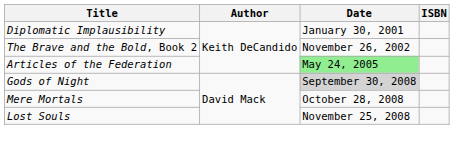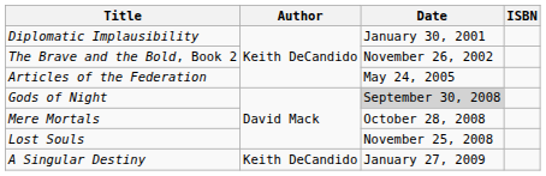Articles of the Federation | Date: lightgreen background -> no background
+ row: A Singular Destiny | Keith DeCandido | January 27, 2009
